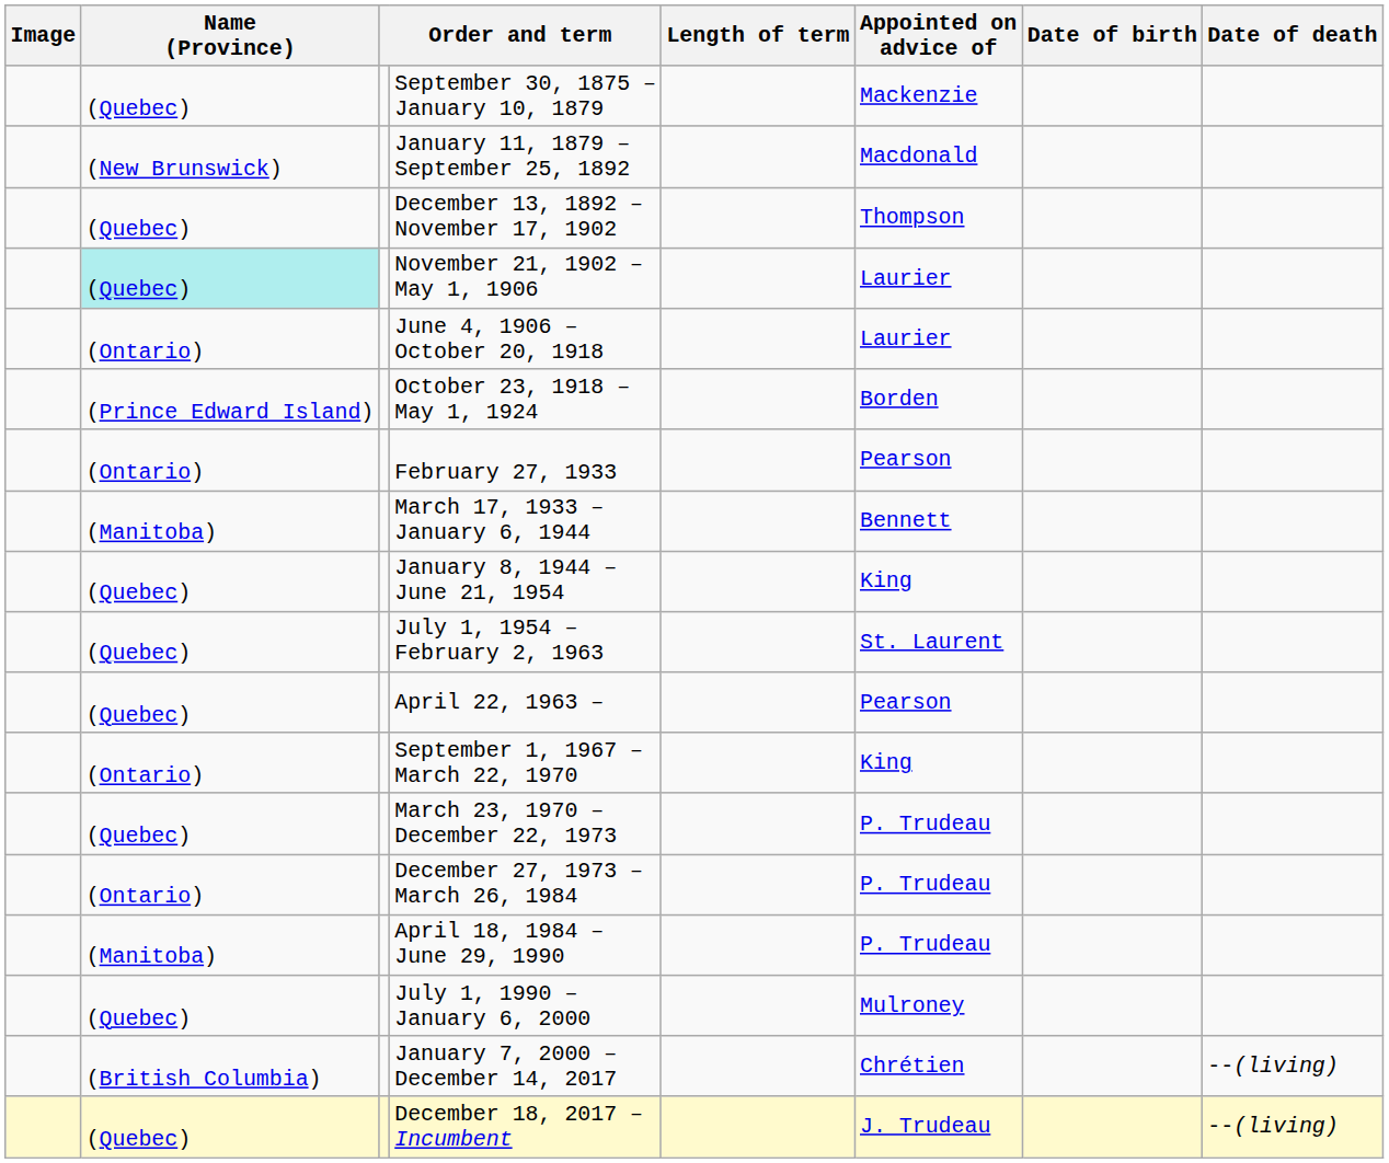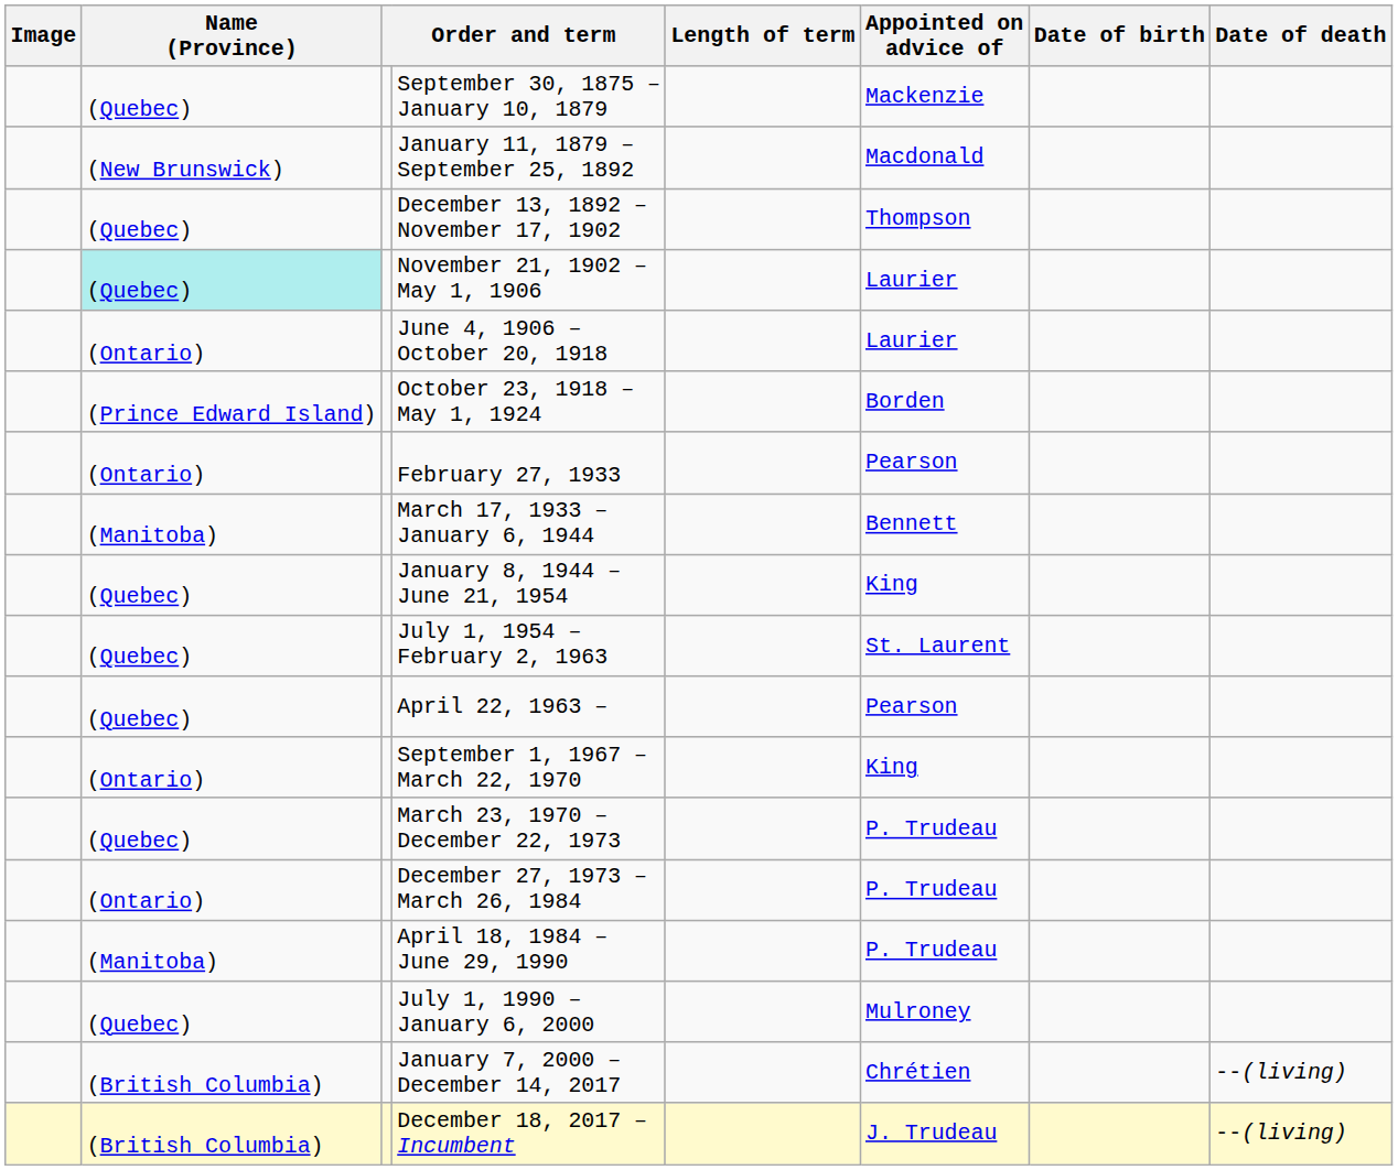December 18, 2017 – Incumbent | Name (Province): (Quebec) -> (British Columbia)
